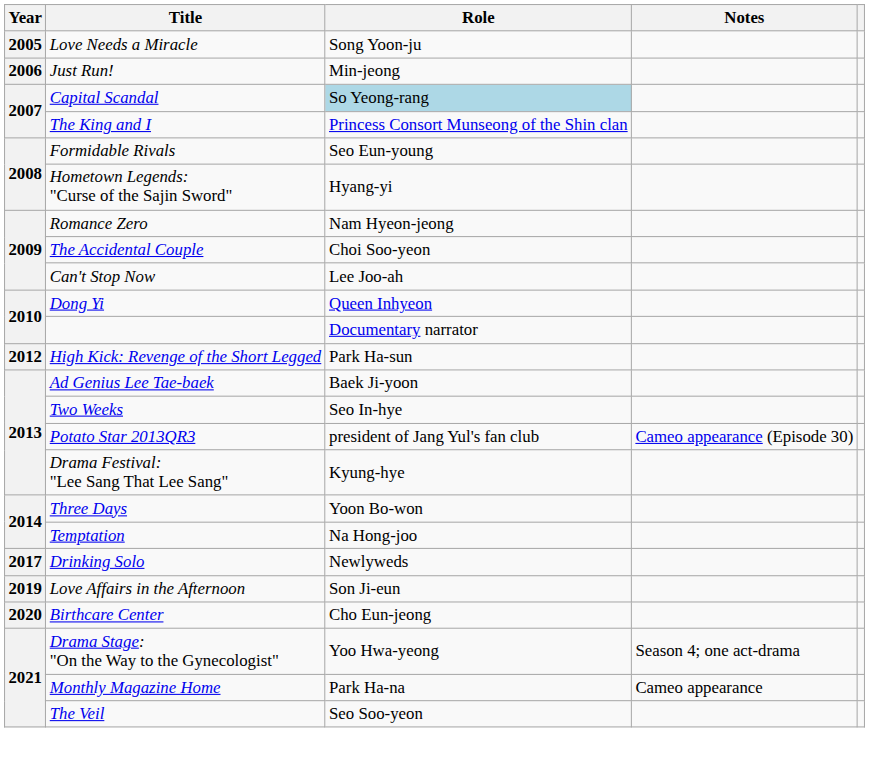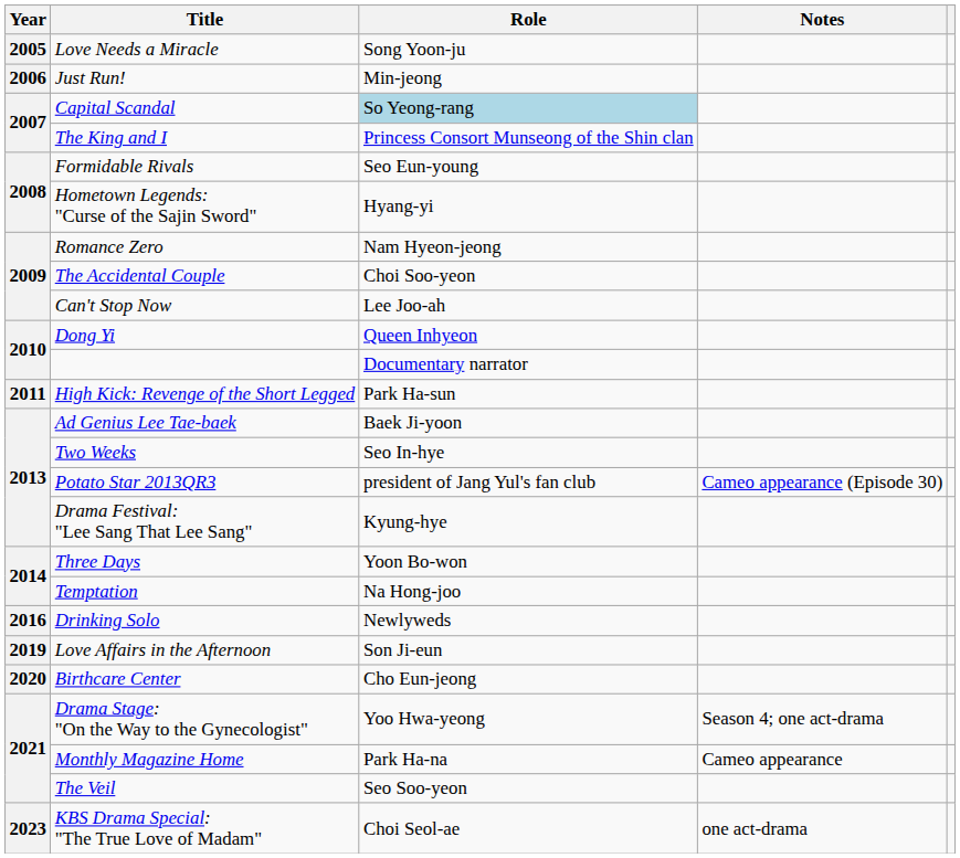High Kick: Revenge of the Short Legged | Year: 2012 -> 2011
Drinking Solo | Year: 2017 -> 2016
+ row: 2023 | KBS Drama Special: "The True Love of Madam" | Choi Seol-ae | one act-drama
